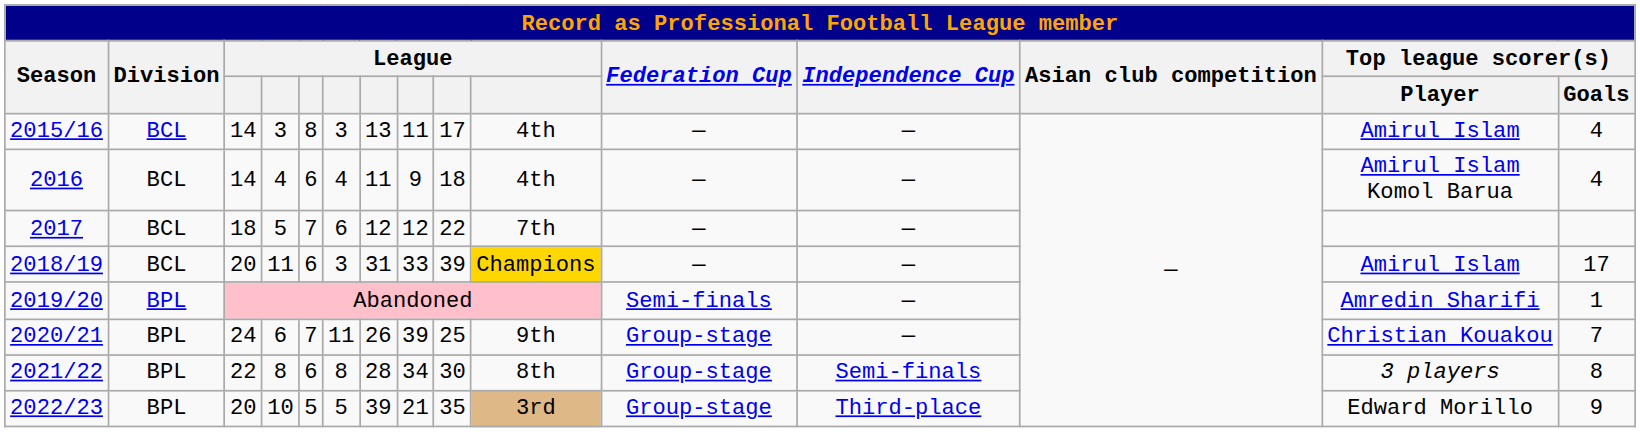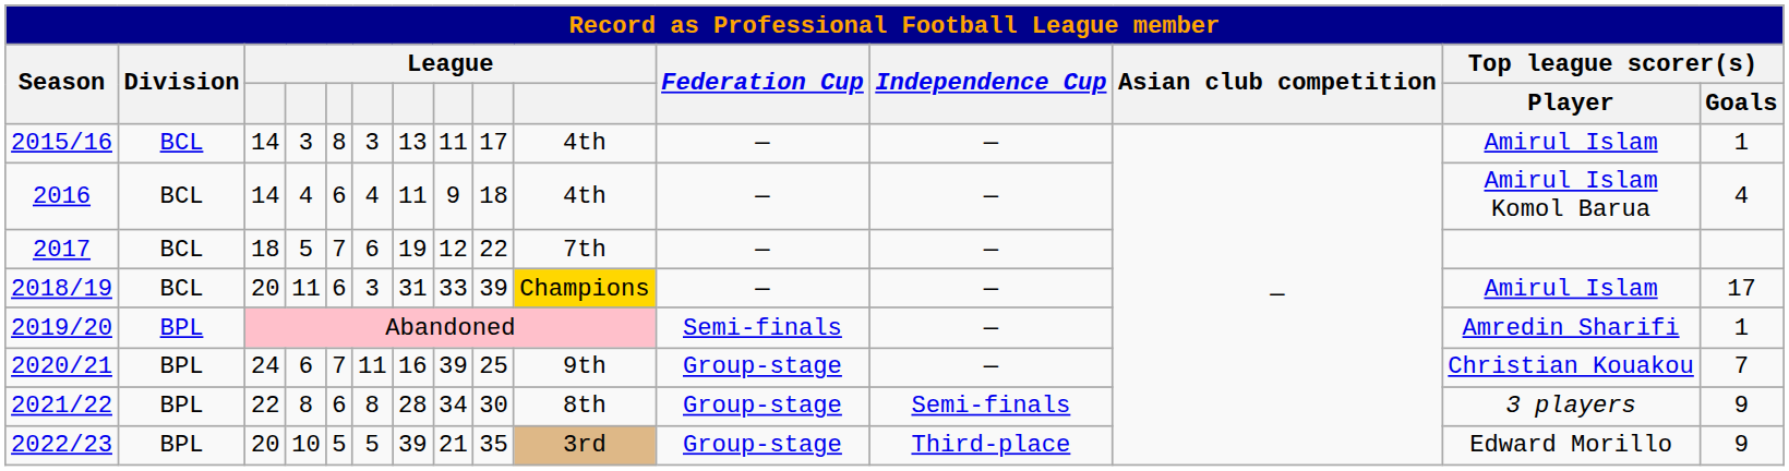2015/16 | Top league scorer(s) / Goals: 4 -> 1
2017 | column 7: 12 -> 19
2020/21 | column 7: 26 -> 16
2021/22 | Top league scorer(s) / Goals: 8 -> 9
